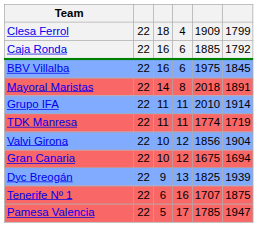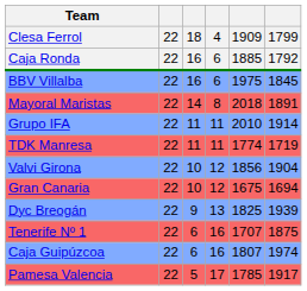+ row: Caja Guipúzcoa | 22 | 6 | 16 | 1807 | 1974
Pamesa Valencia | column 6: 1947 -> 1917
